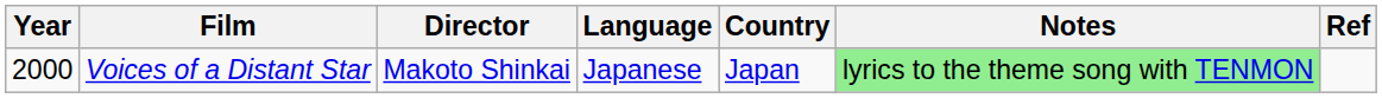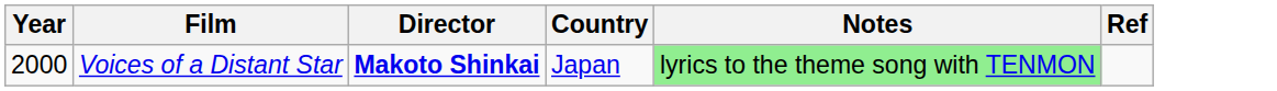- column: Language | Japanese
Voices of a Distant Star | Director: normal -> bold
